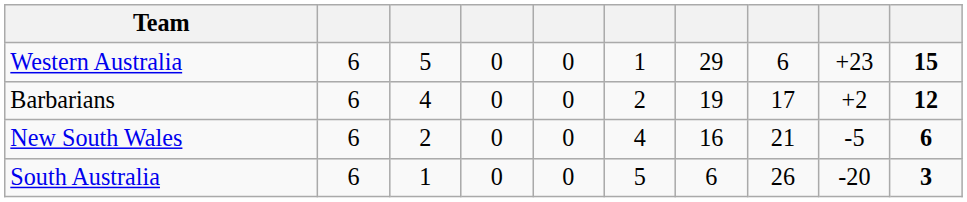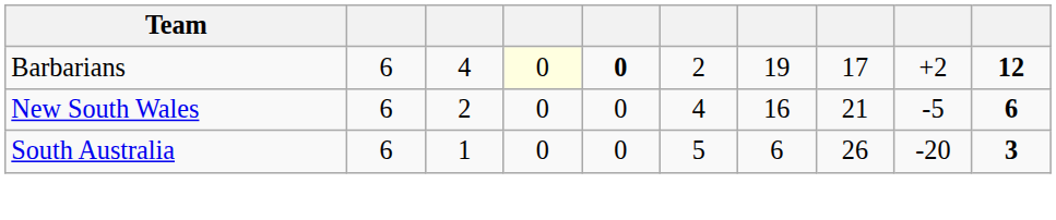- row: Western Australia | 6 | 5 | 0 | 0 | 1 | 29 | 6 | +23 | 15
Barbarians | column 4: no background -> lightyellow background
Barbarians | column 5: normal -> bold
